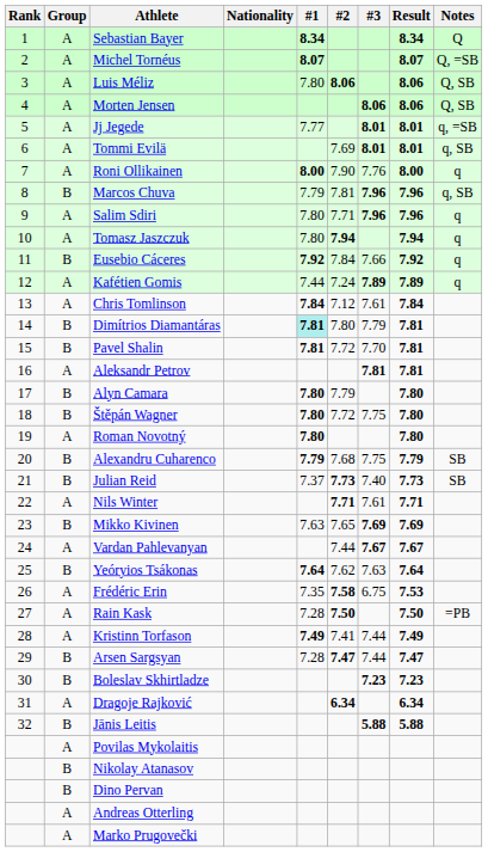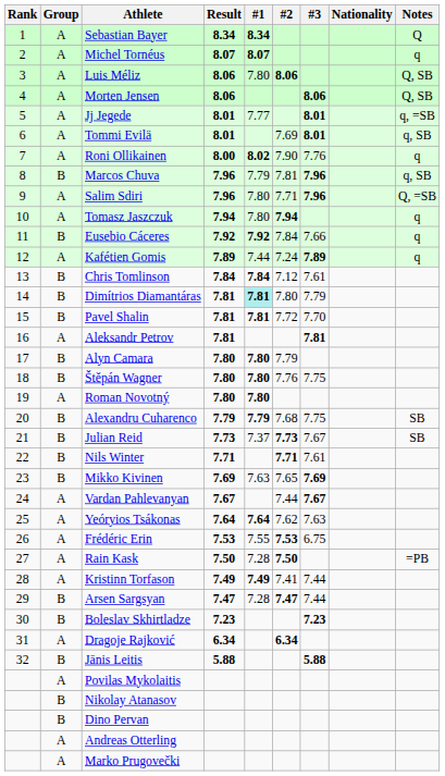columns swapped: Nationality <-> Result
Michel Tornéus | Notes: Q, =SB -> q
Roni Ollikainen | #1: 8.00 -> 8.02
Salim Sdiri | Notes: q -> Q, =SB
Chris Tomlinson | Group: A -> B
Štěpán Wagner | #2: 7.72 -> 7.76
Julian Reid | #3: 7.40 -> 7.67
Nils Winter | Group: A -> B
Yeóryios Tsákonas | Group: B -> A
Frédéric Erin | #1: 7.35 -> 7.55
Frédéric Erin | #2: 7.58 -> 7.53
